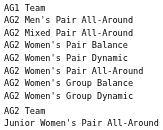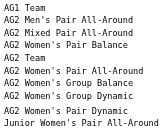rows swapped: AG2 Women's Pair Dynamic <-> AG2 Team
